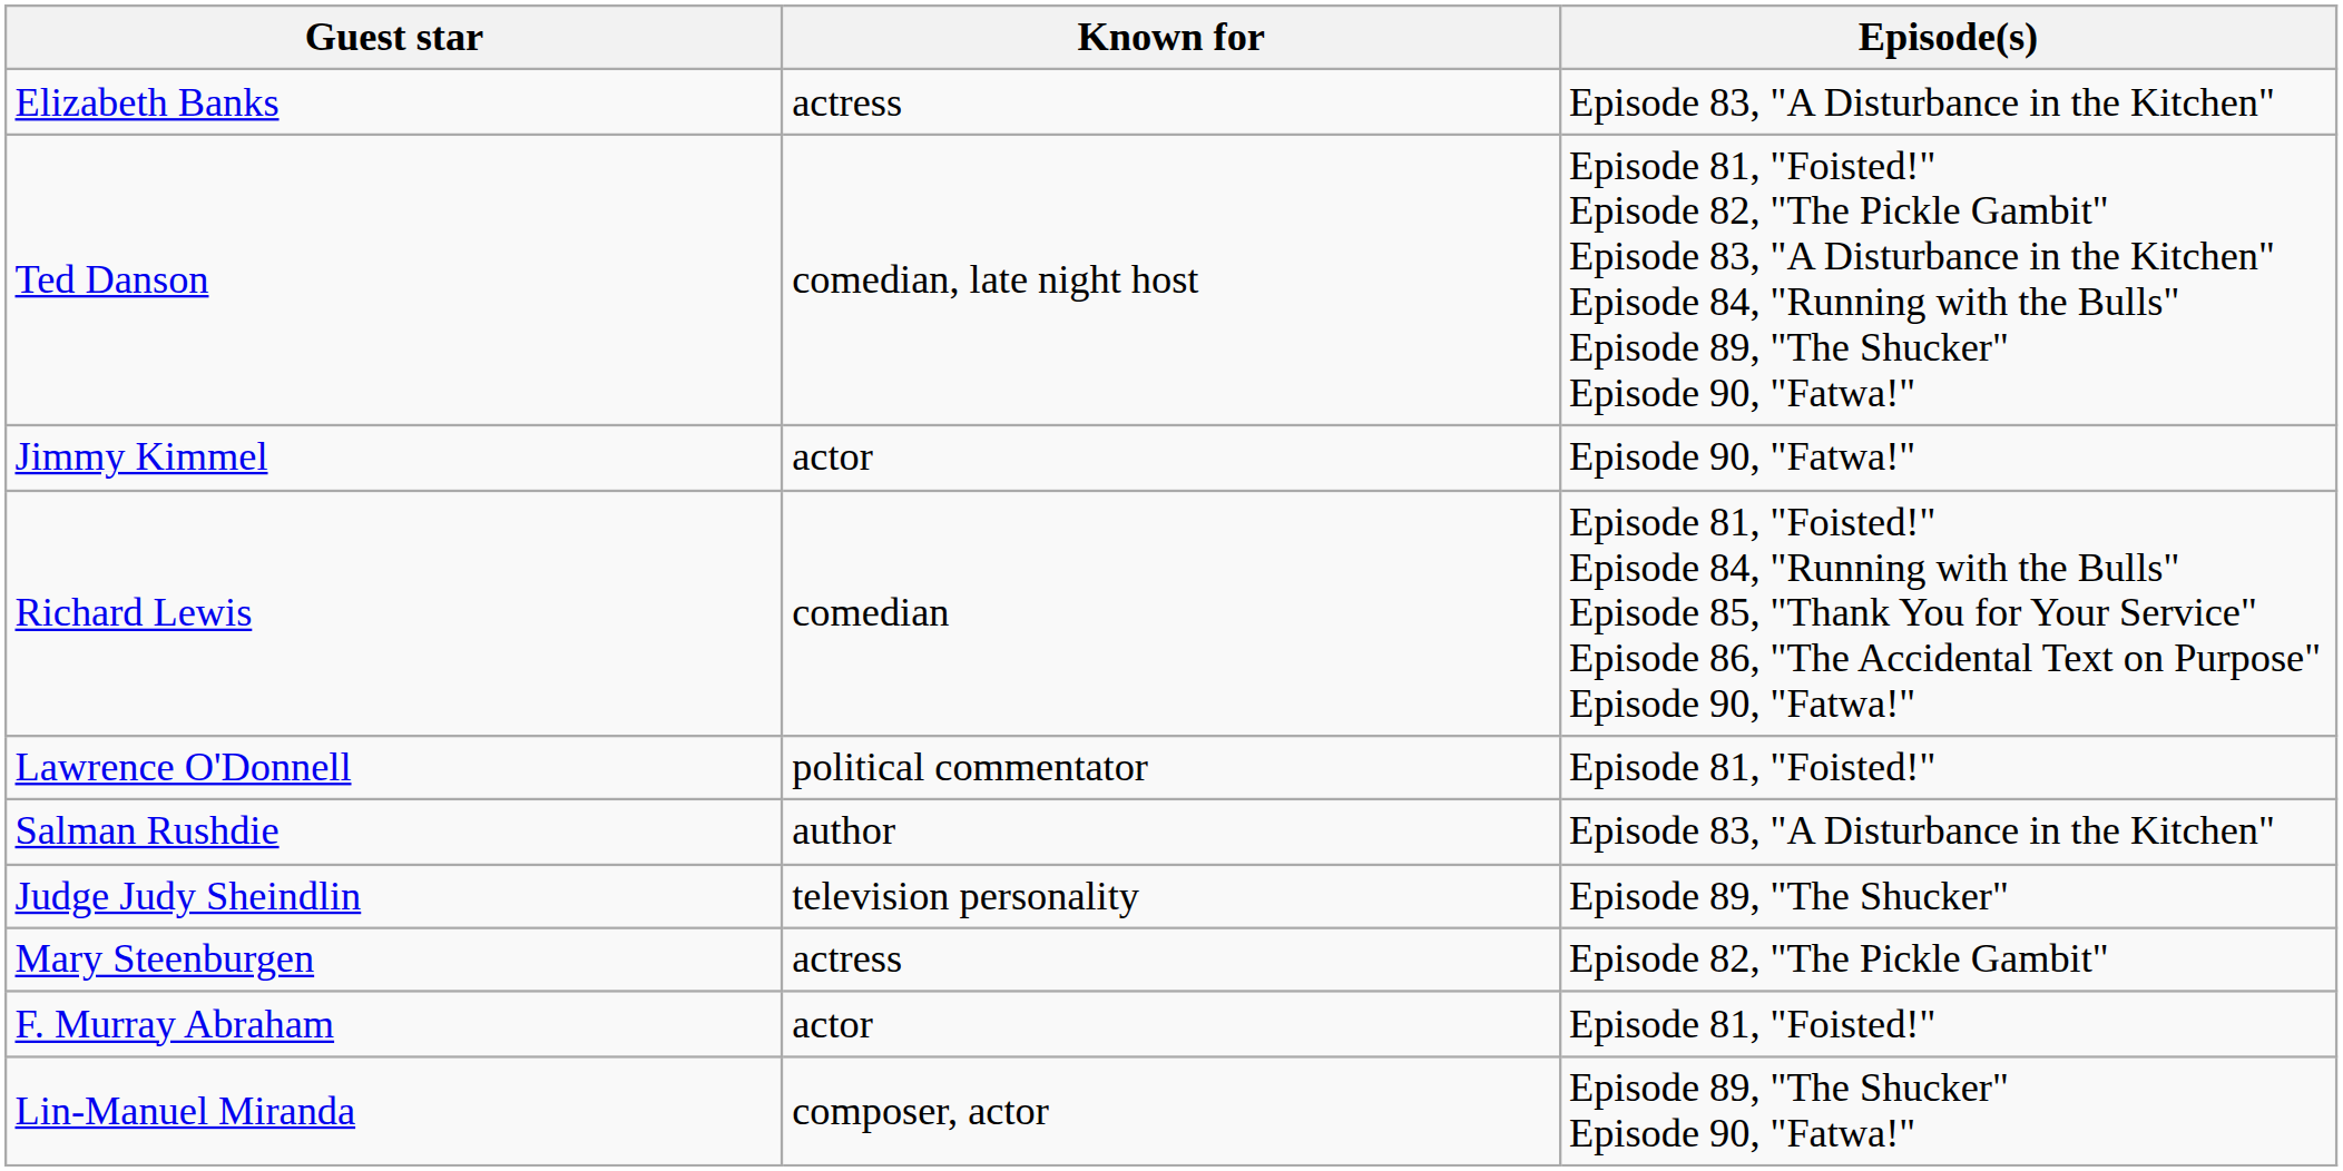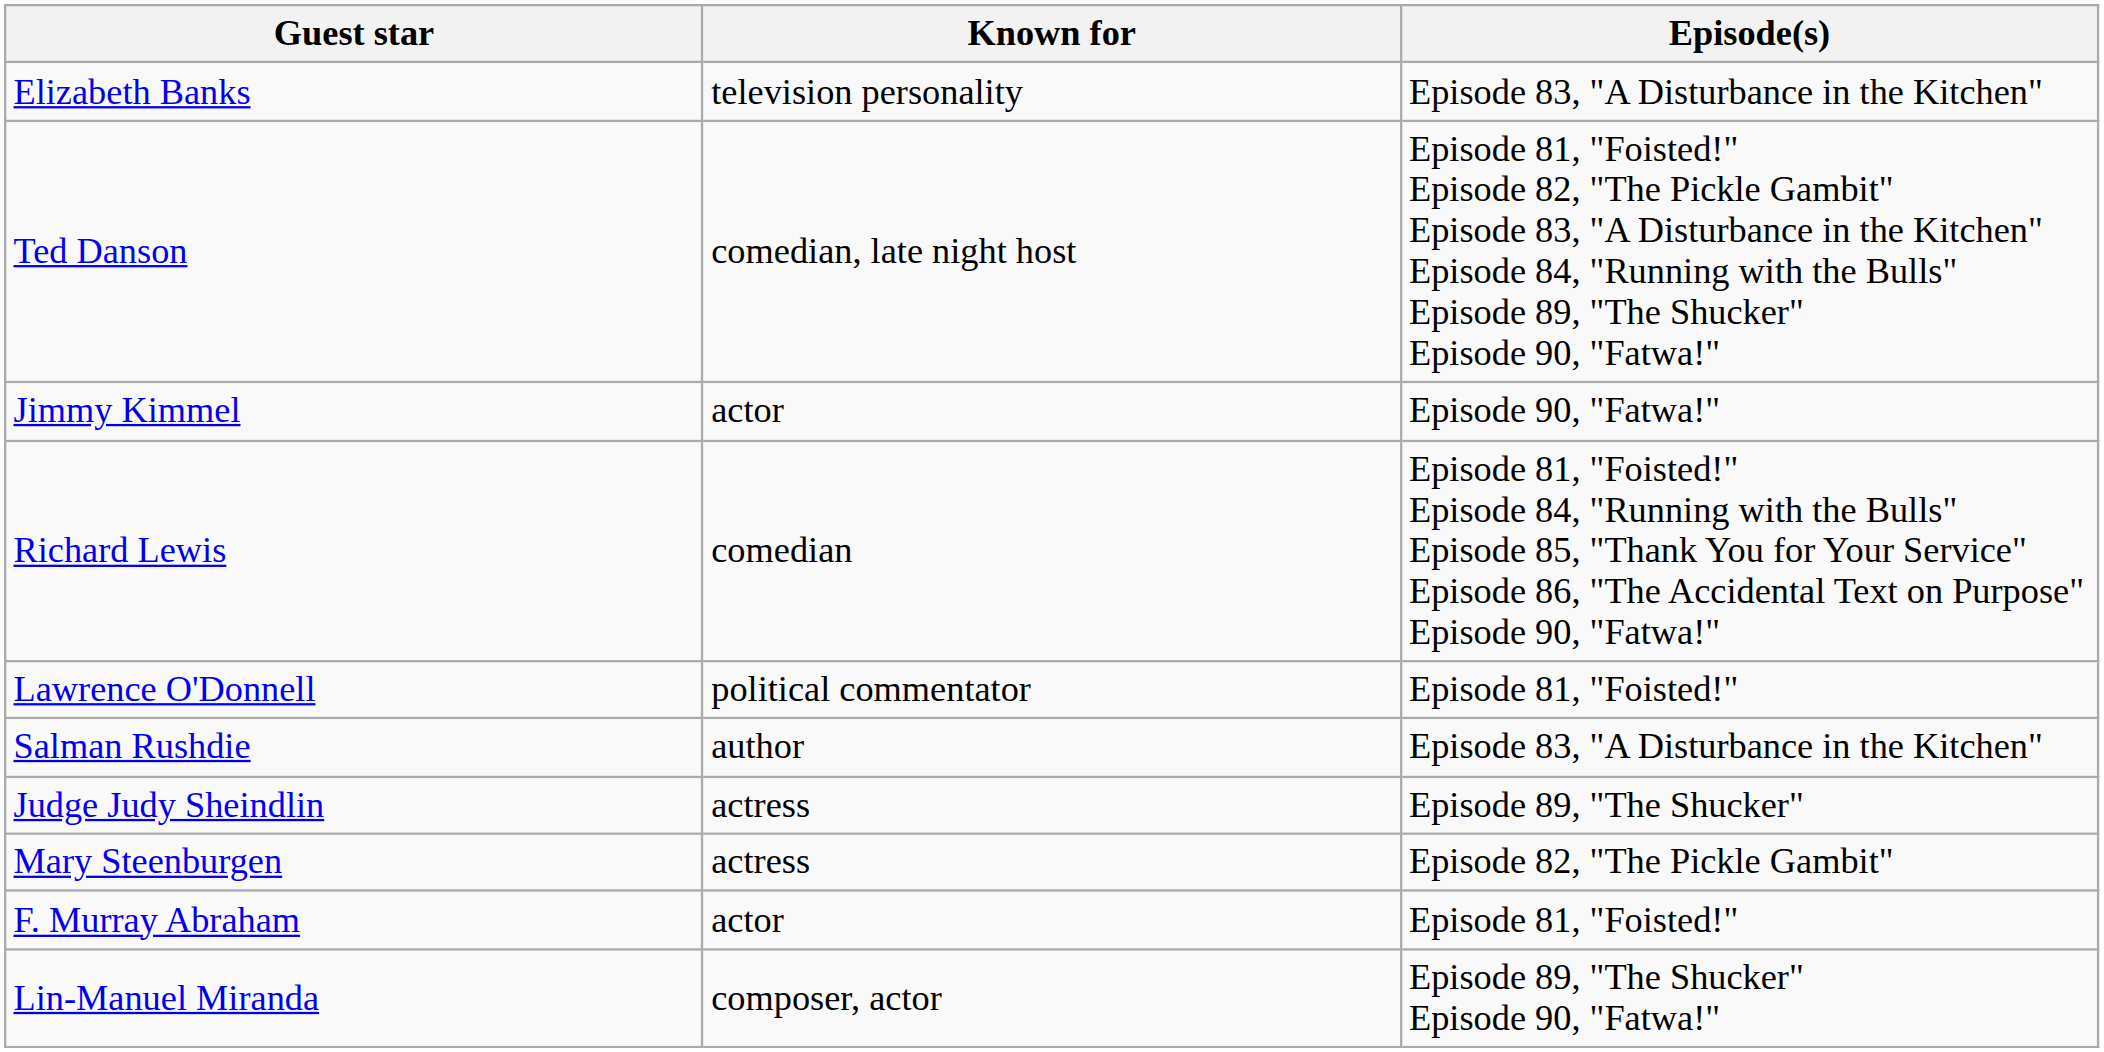Elizabeth Banks | Known for: actress -> television personality
Judge Judy Sheindlin | Known for: television personality -> actress
